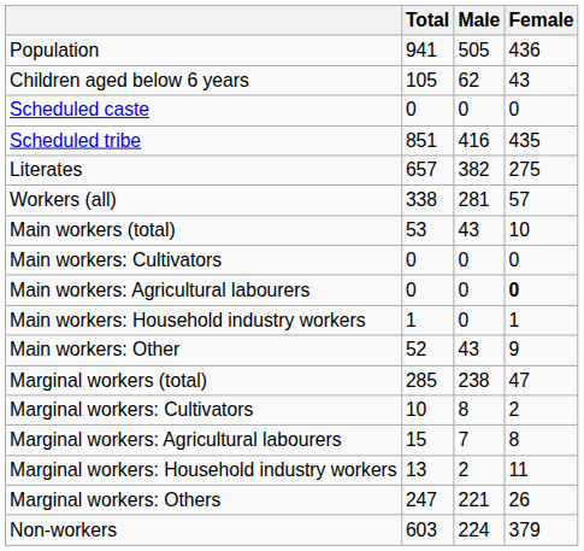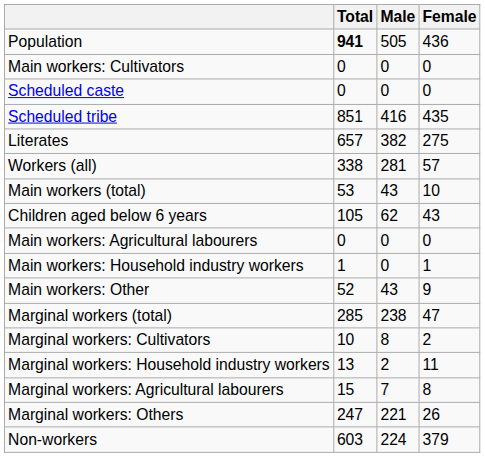Population | Total: normal -> bold
rows swapped: Children aged below 6 years <-> Main workers: Cultivators
Main workers: Agricultural labourers | Female: bold -> normal
rows swapped: Marginal workers: Agricultural labourers <-> Marginal workers: Household industry workers
